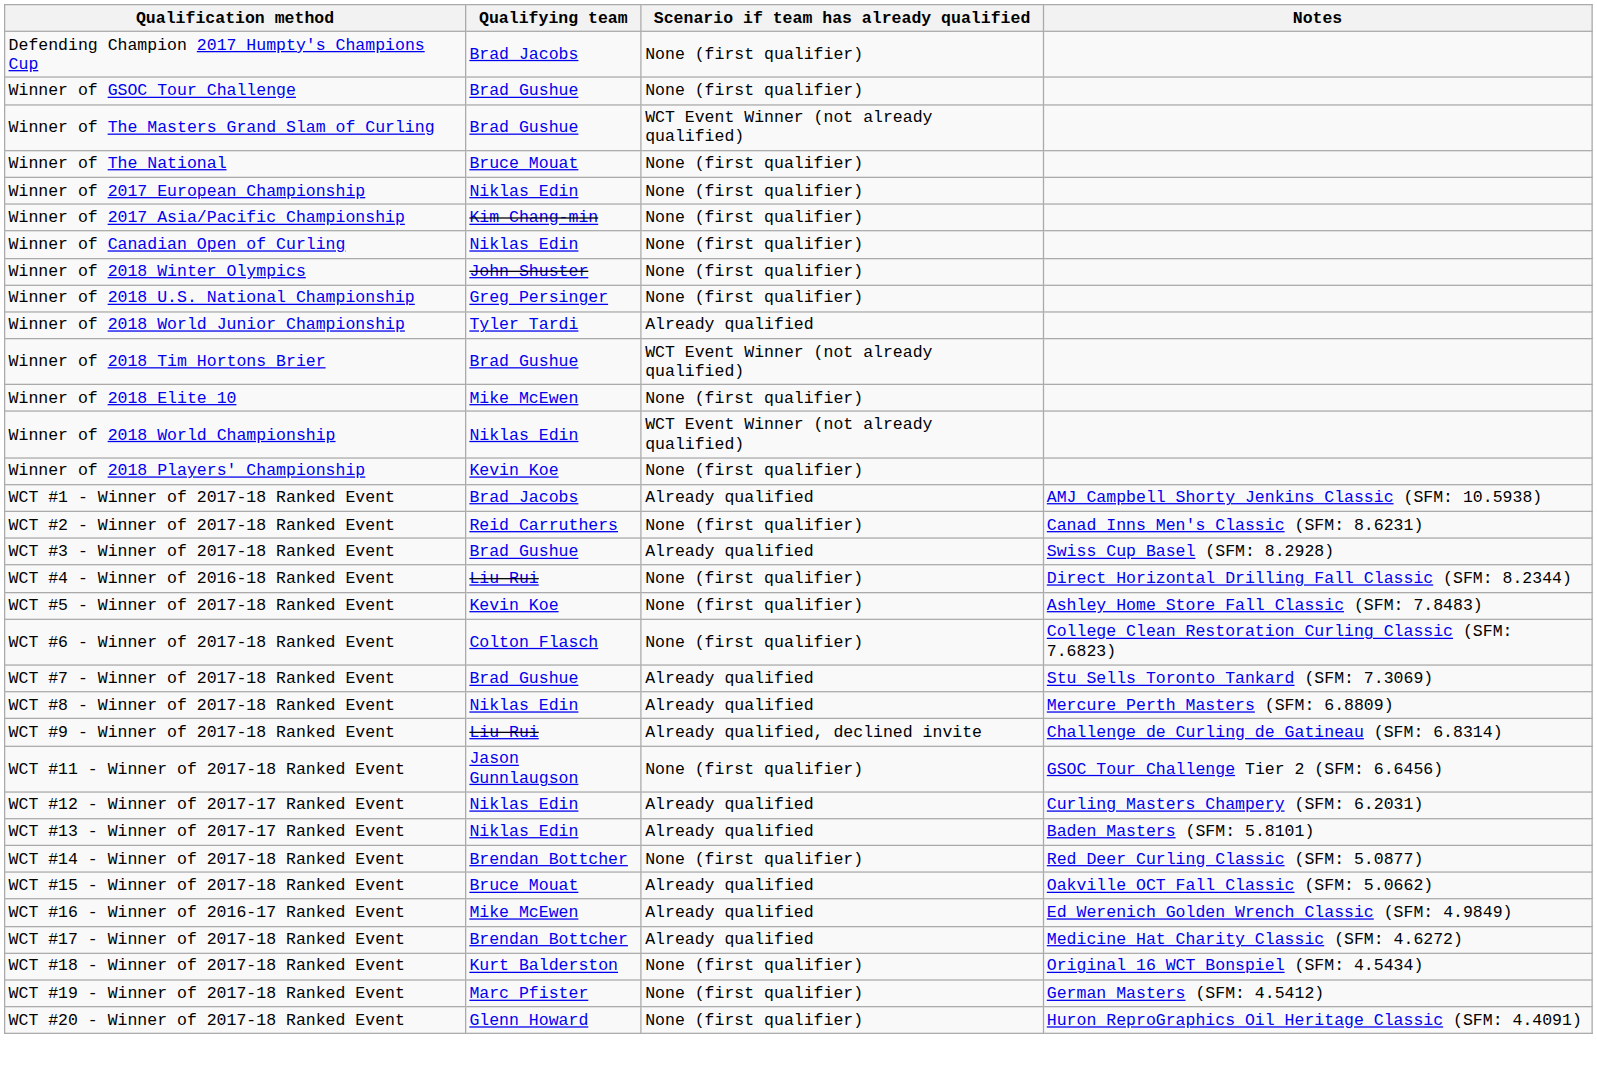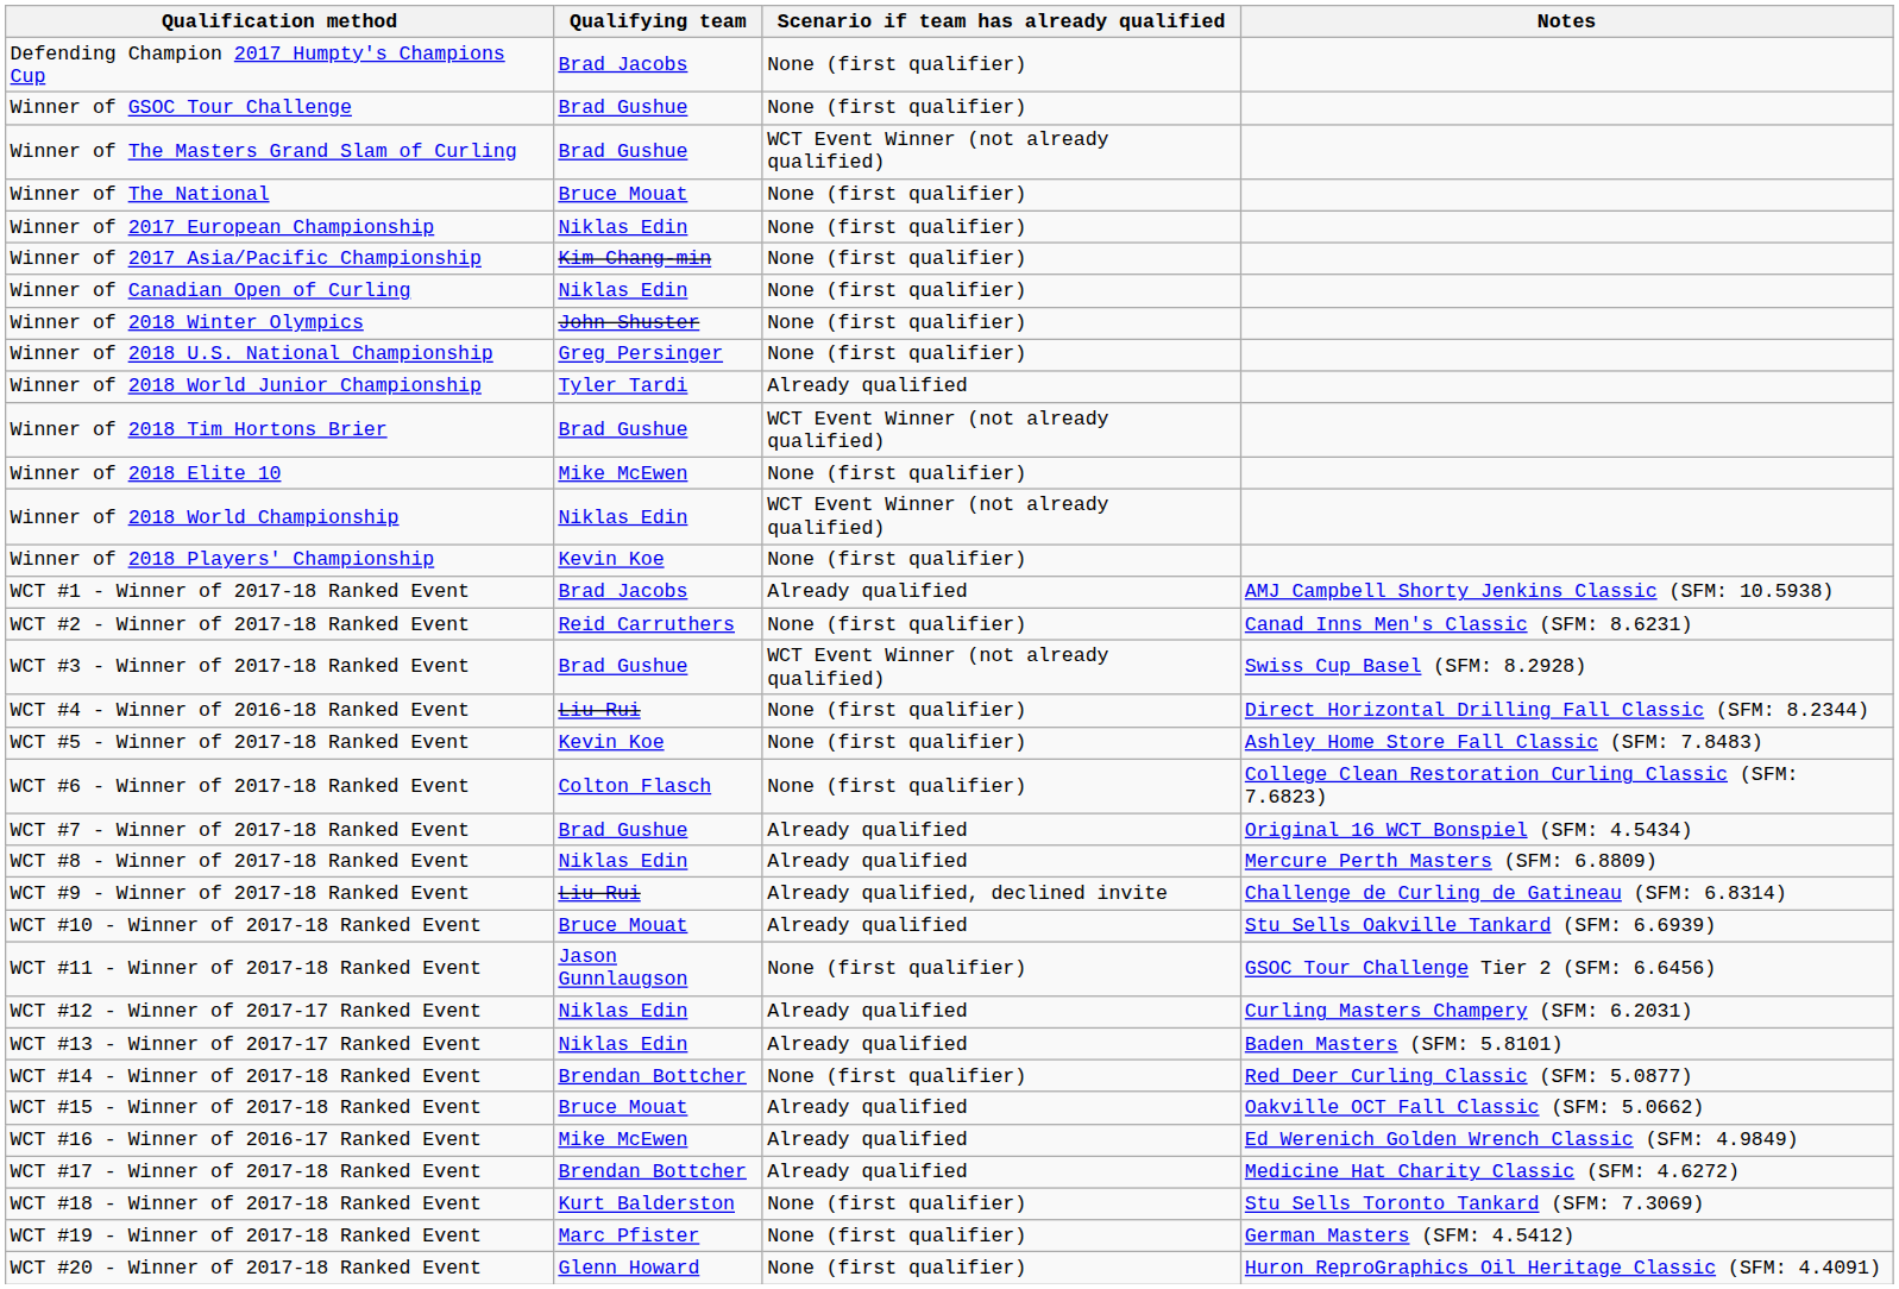WCT #3 - Winner of 2017-18 Ranked Event | Scenario if team has already qualified: Already qualified -> WCT Event Winner (not already qualified)
WCT #7 - Winner of 2017-18 Ranked Event | Notes: Stu Sells Toronto Tankard (SFM: 7.3069) -> Original 16 WCT Bonspiel (SFM: 4.5434)
+ row: WCT #10 - Winner of 2017-18 Ranked Event | Bruce Mouat | Already qualified | Stu Sells Oakville Tankard (SFM: 6.6939)
WCT #18 - Winner of 2017-18 Ranked Event | Notes: Original 16 WCT Bonspiel (SFM: 4.5434) -> Stu Sells Toronto Tankard (SFM: 7.3069)
